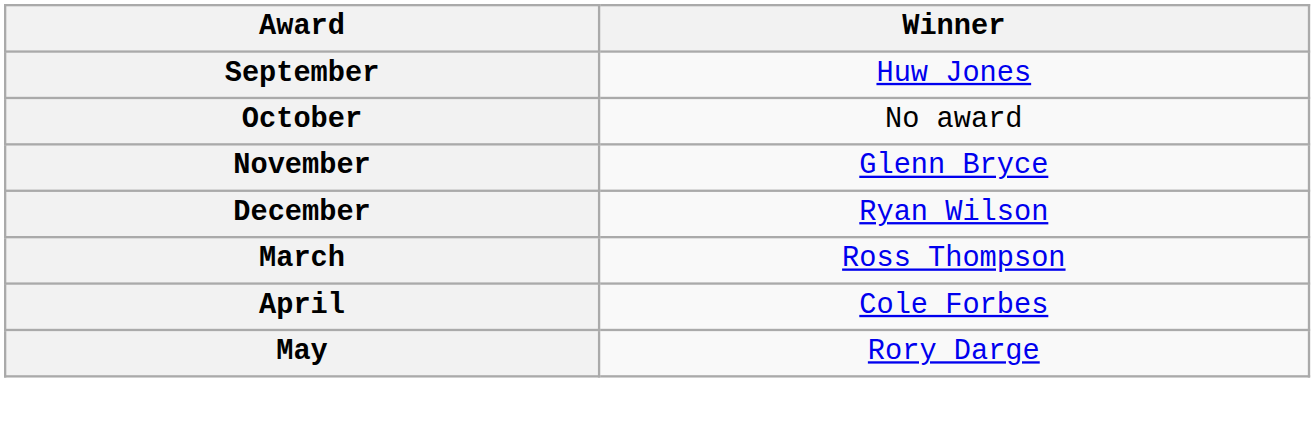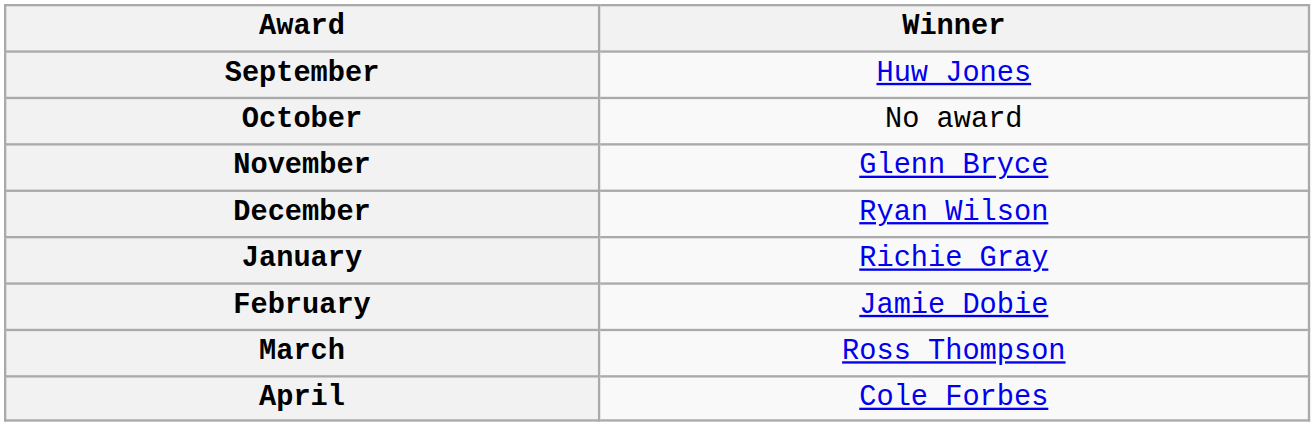+ row: January | Richie Gray
+ row: February | Jamie Dobie
- row: May | Rory Darge
